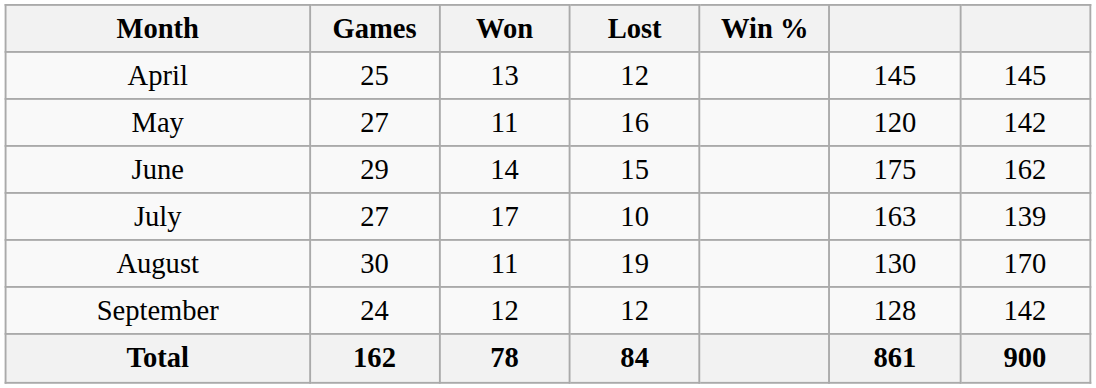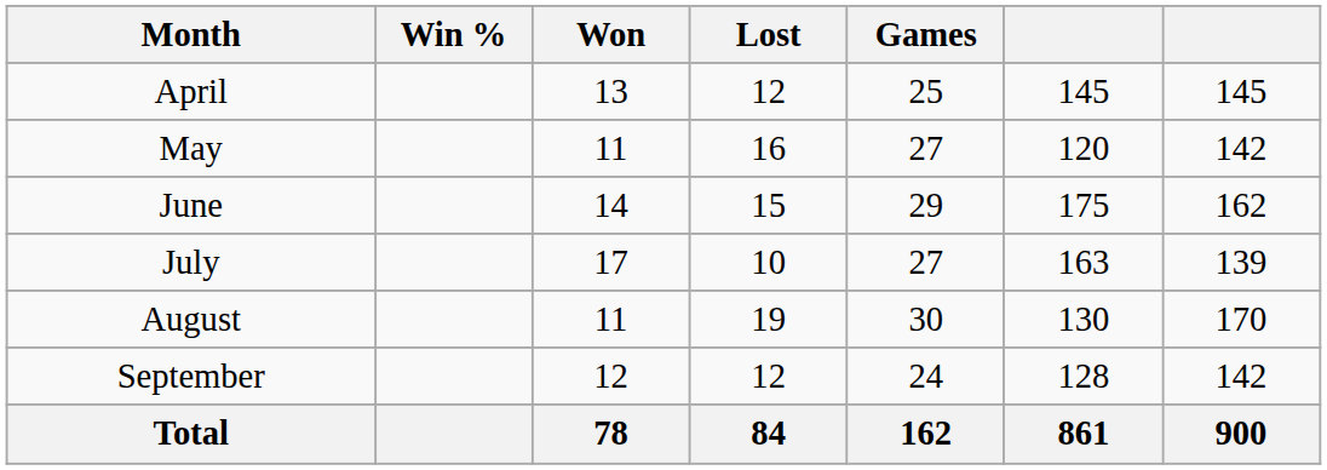columns swapped: Games <-> Win %
